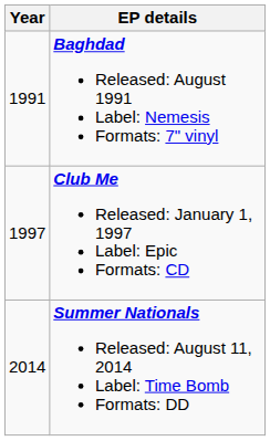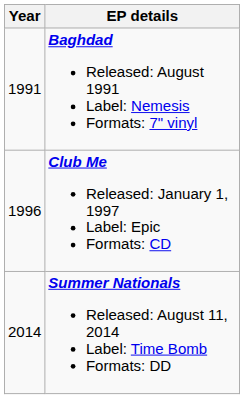Club Me Released: January 1, 1997 Label: Epic Formats: CD | Year: 1997 -> 1996
